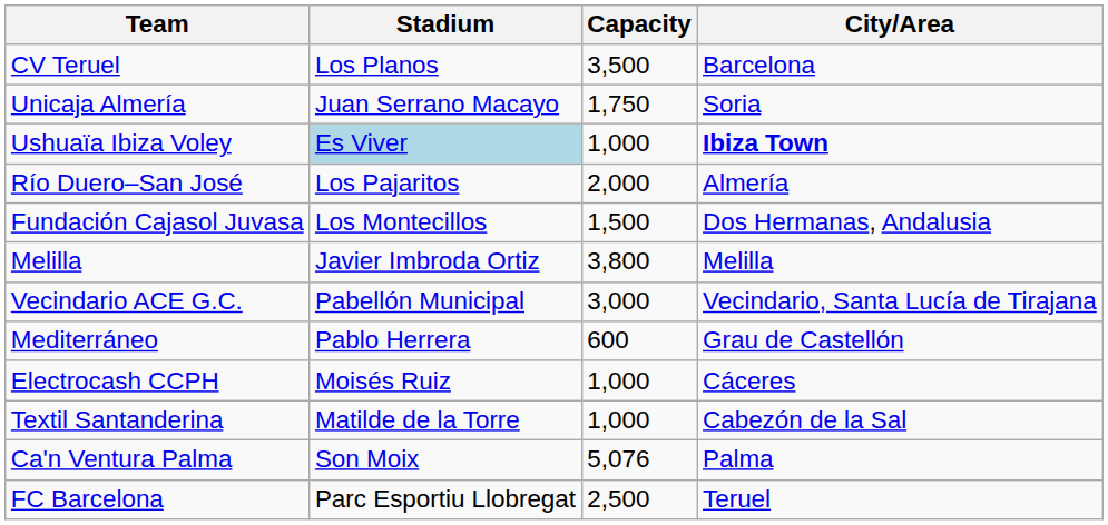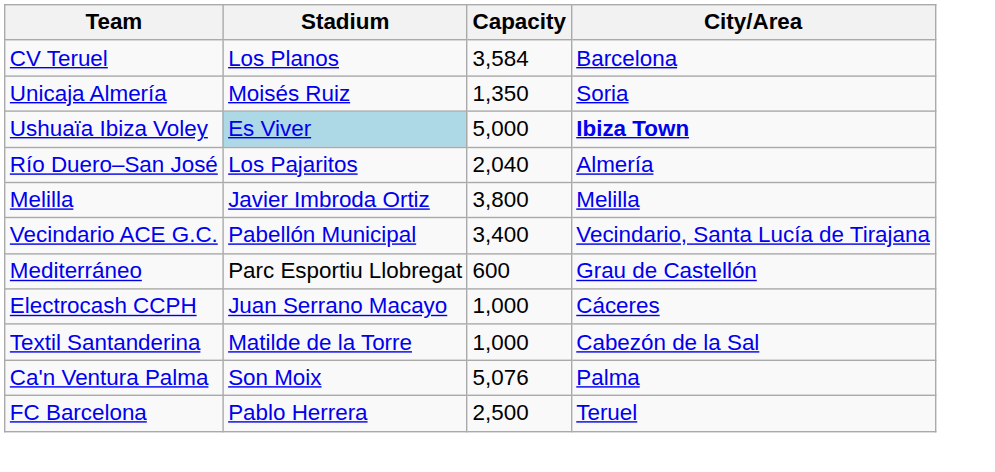CV Teruel | Capacity: 3,500 -> 3,584
Unicaja Almería | Stadium: Juan Serrano Macayo -> Moisés Ruiz
Unicaja Almería | Capacity: 1,750 -> 1,350
Ushuaïa Ibiza Voley | Capacity: 1,000 -> 5,000
Río Duero–San José | Capacity: 2,000 -> 2,040
- row: Fundación Cajasol Juvasa | Los Montecillos | 1,500 | Dos Hermanas, Andalusia
Vecindario ACE G.C. | Capacity: 3,000 -> 3,400
Mediterráneo | Stadium: Pablo Herrera -> Parc Esportiu Llobregat
Electrocash CCPH | Stadium: Moisés Ruiz -> Juan Serrano Macayo
FC Barcelona | Stadium: Parc Esportiu Llobregat -> Pablo Herrera
